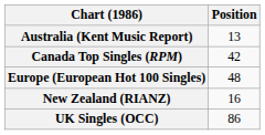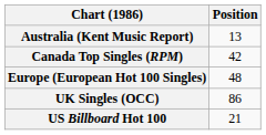- row: New Zealand (RIANZ) | 16
+ row: US Billboard Hot 100 | 21
